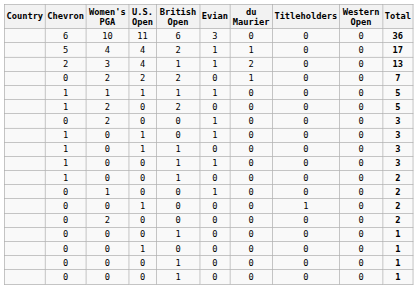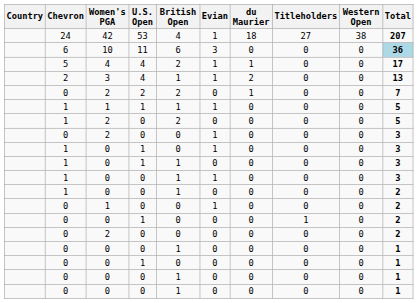+ row: 24 | 42 | 53 | 4 | 1 | 18 | 27 | 38 | 207
10 | Total: no background -> lightblue background
